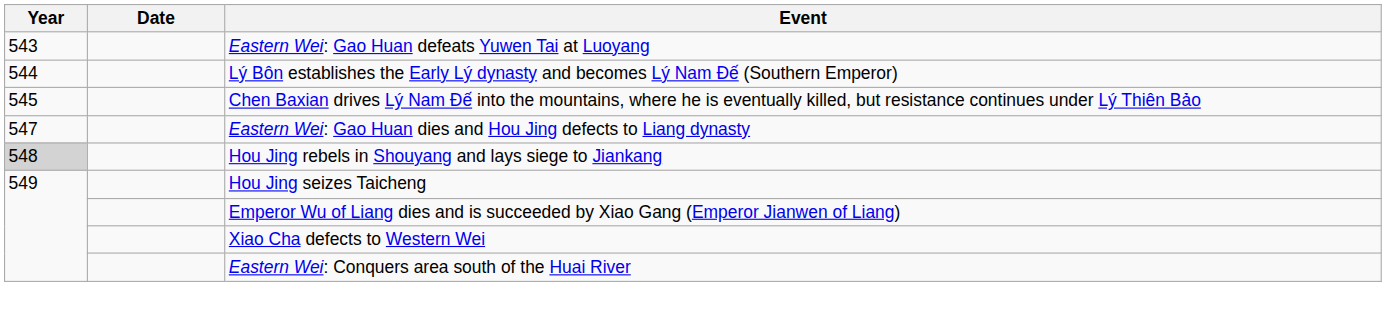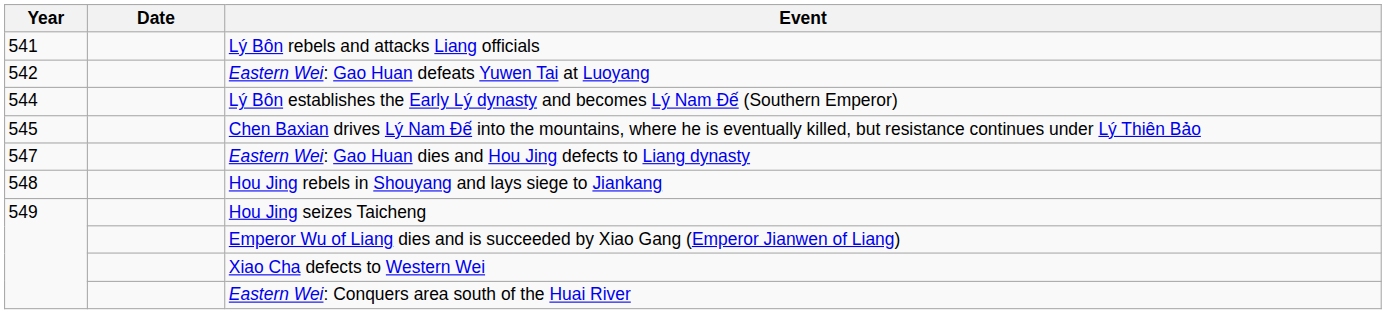+ row: 541 | Lý Bôn rebels and attacks Liang officials
Eastern Wei: Gao Huan defeats Yuwen Tai at Luoyang | Year: 543 -> 542
Hou Jing rebels in Shouyang and lays siege to Jiankang | Year: lightgrey background -> no background
